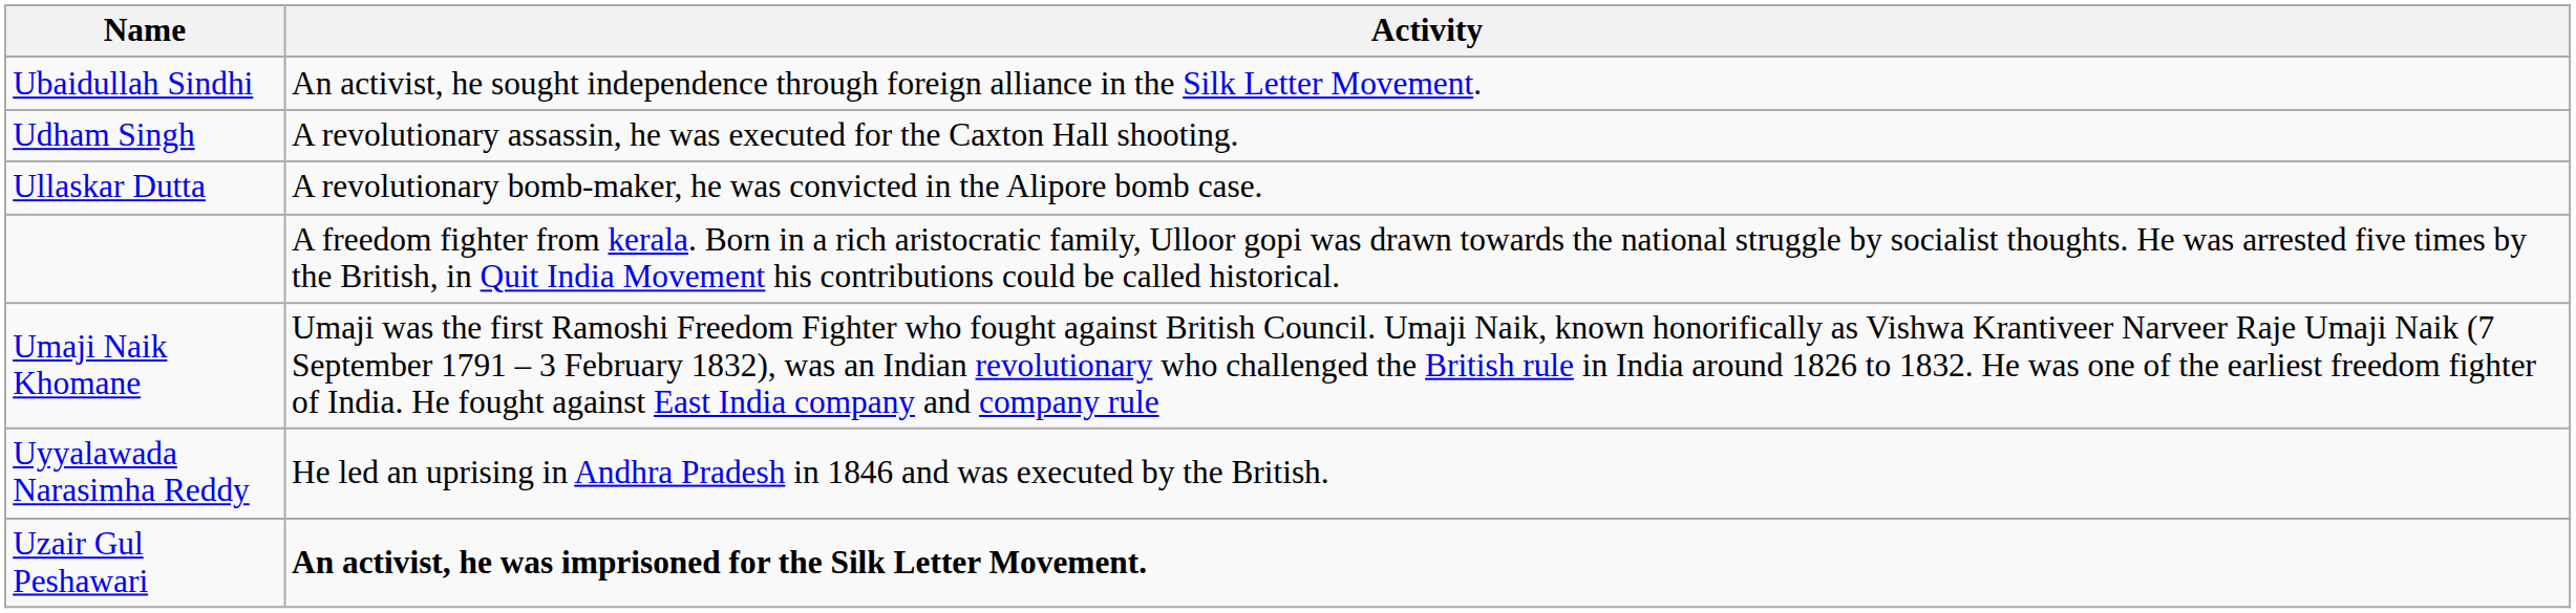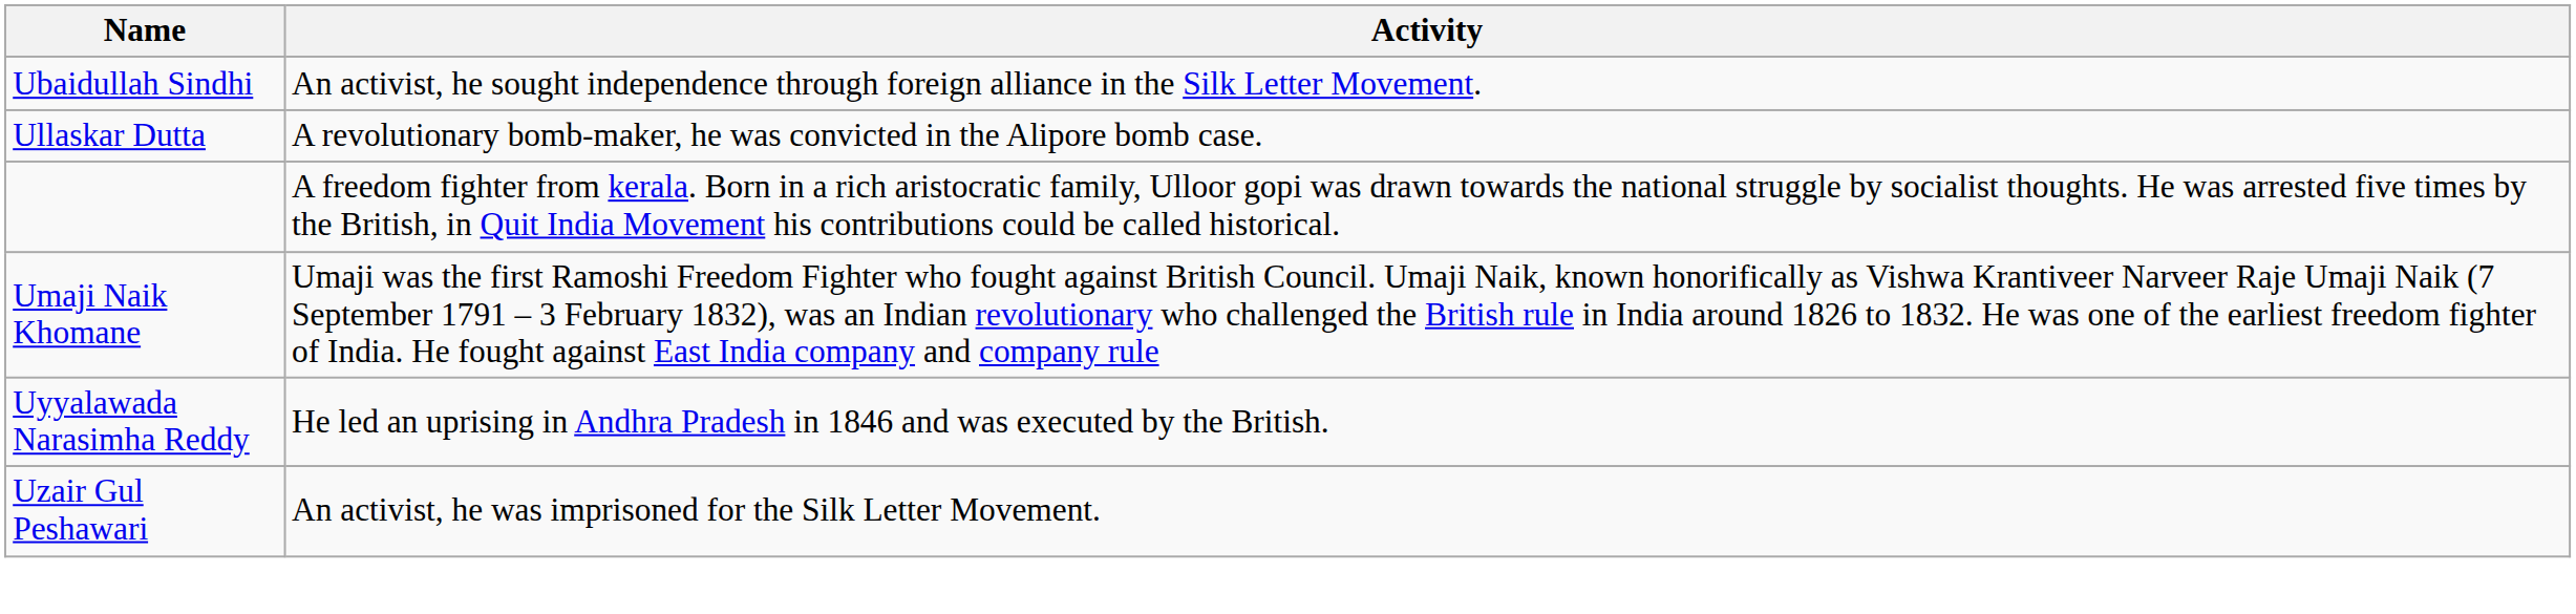- row: Udham Singh | A revolutionary assassin, he was executed for the Caxton Hall shooting.
Uzair Gul Peshawari | Activity: bold -> normal
